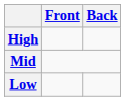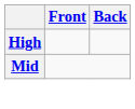- row: Low
